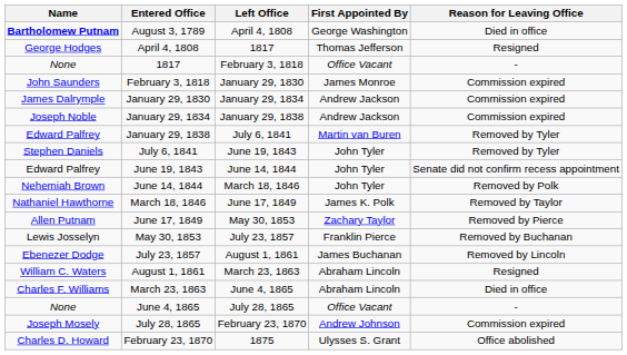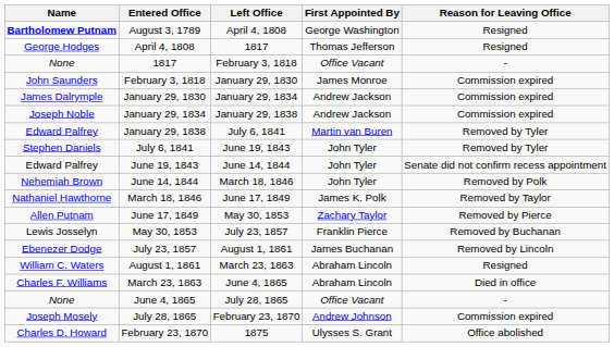August 3, 1789 | Reason for Leaving Office: Died in office -> Resigned
